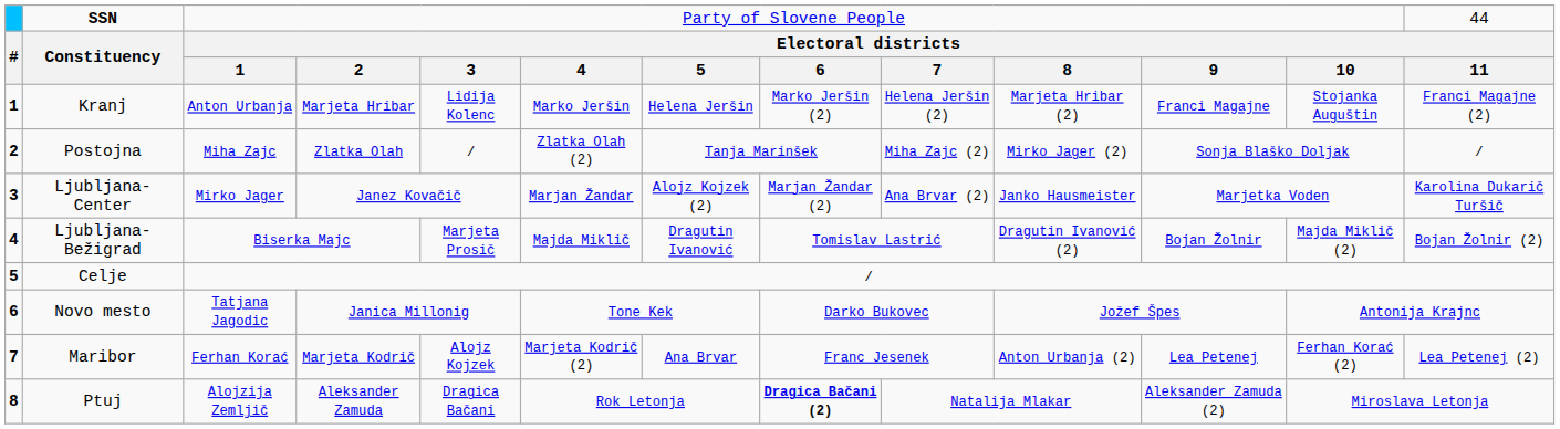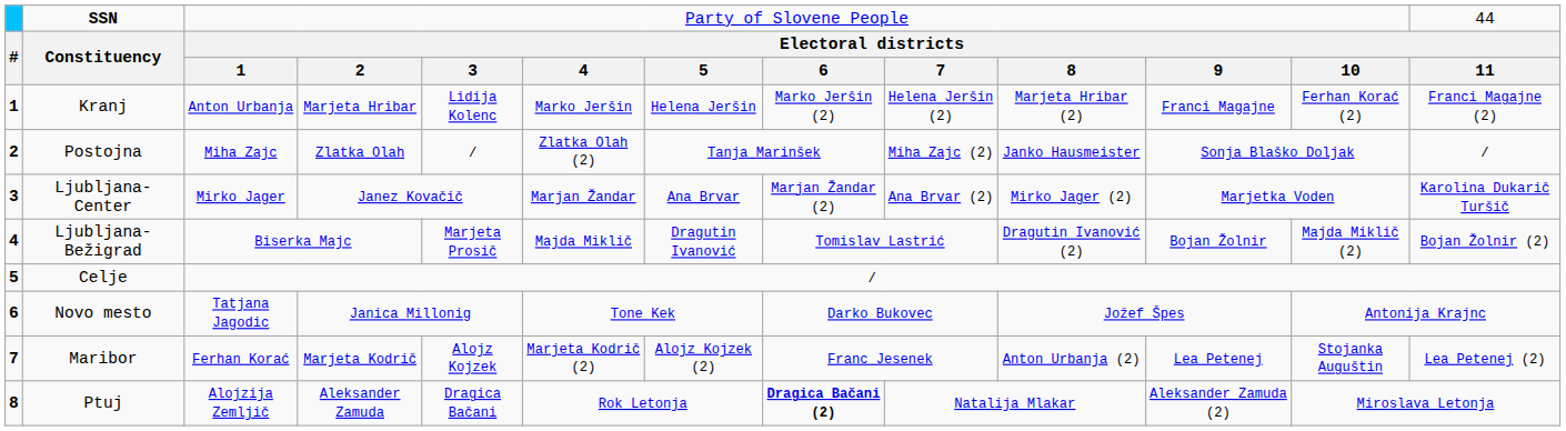Kranj | column 12: Stojanka Auguštin -> Ferhan Korać (2)
Postojna | column 10: Mirko Jager (2) -> Janko Hausmeister
Ljubljana-Center | column 7: Alojz Kojzek (2) -> Ana Brvar
Ljubljana-Center | column 10: Janko Hausmeister -> Mirko Jager (2)
Maribor | column 7: Ana Brvar -> Alojz Kojzek (2)
Maribor | column 12: Ferhan Korać (2) -> Stojanka Auguštin
